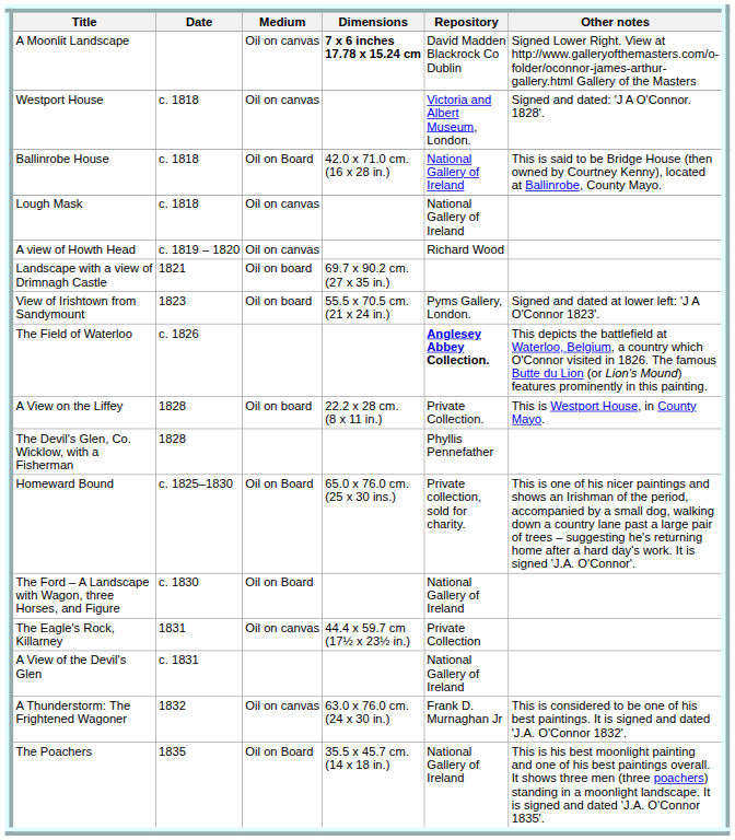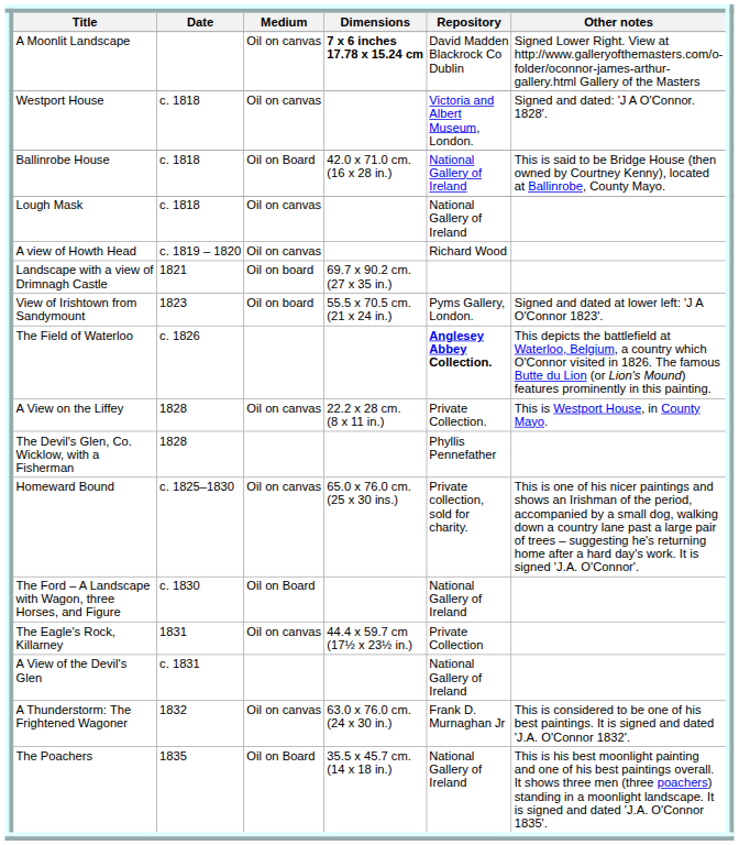A View on the Liffey | Medium: Oil on board -> Oil on canvas
Homeward Bound | Medium: Oil on Board -> Oil on canvas
